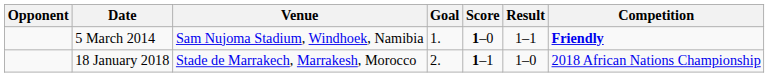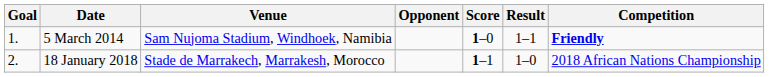columns swapped: Goal <-> Opponent
